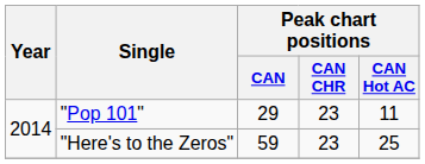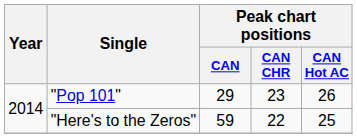"Pop 101" | Peak chart positions / CAN Hot AC: 11 -> 26
"Here's to the Zeros" | Peak chart positions / CAN CHR: 23 -> 22
